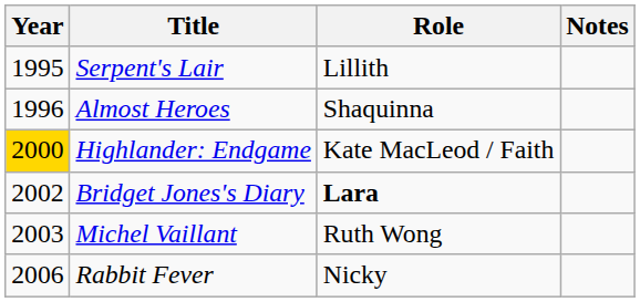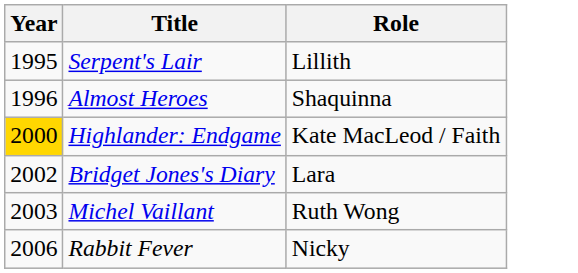- column: Notes
Bridget Jones's Diary | Role: bold -> normal
